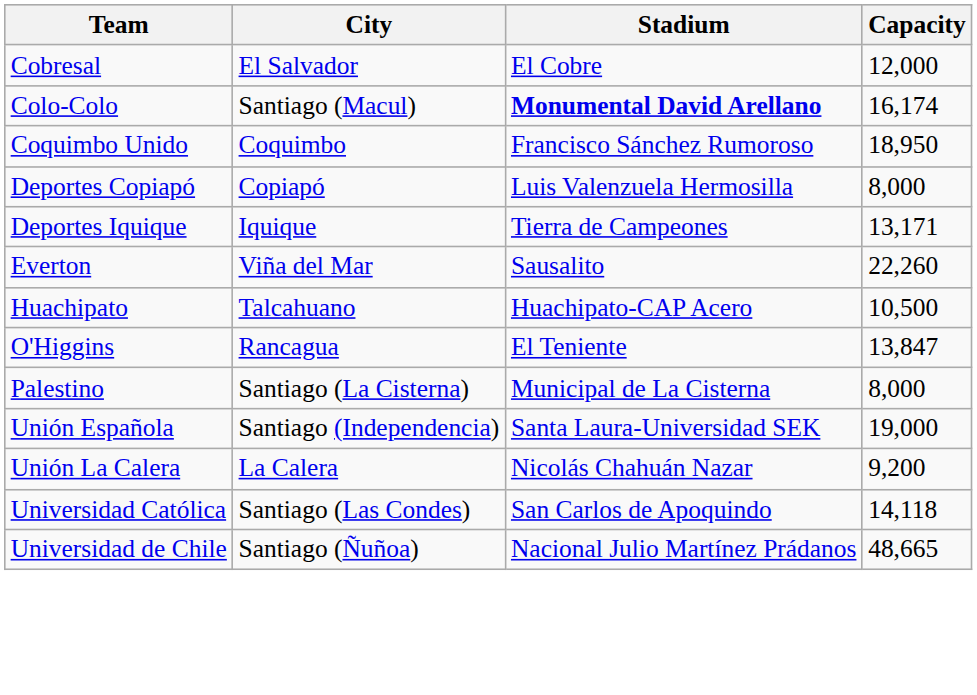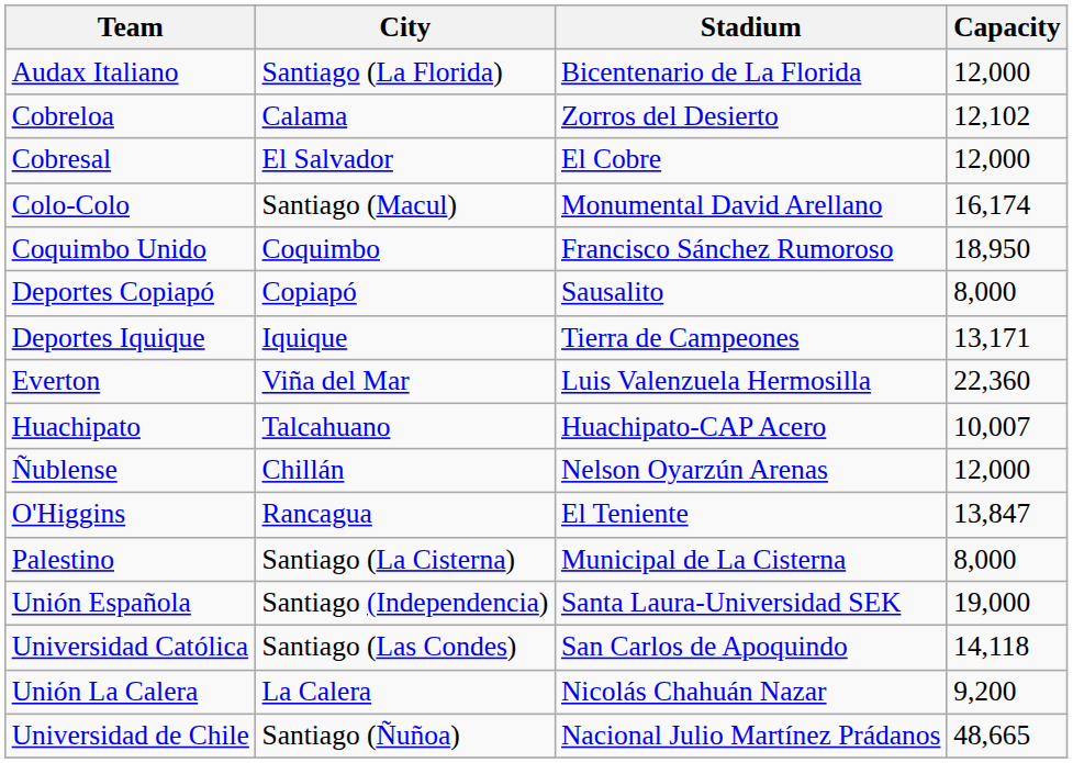+ row: Audax Italiano | Santiago (La Florida) | Bicentenario de La Florida | 12,000
+ row: Cobreloa | Calama | Zorros del Desierto | 12,102
Colo-Colo | Stadium: bold -> normal
Deportes Copiapó | Stadium: Luis Valenzuela Hermosilla -> Sausalito
Everton | Stadium: Sausalito -> Luis Valenzuela Hermosilla
Everton | Capacity: 22,260 -> 22,360
Huachipato | Capacity: 10,500 -> 10,007
+ row: Ñublense | Chillán | Nelson Oyarzún Arenas | 12,000
rows swapped: Unión La Calera <-> Universidad Católica
